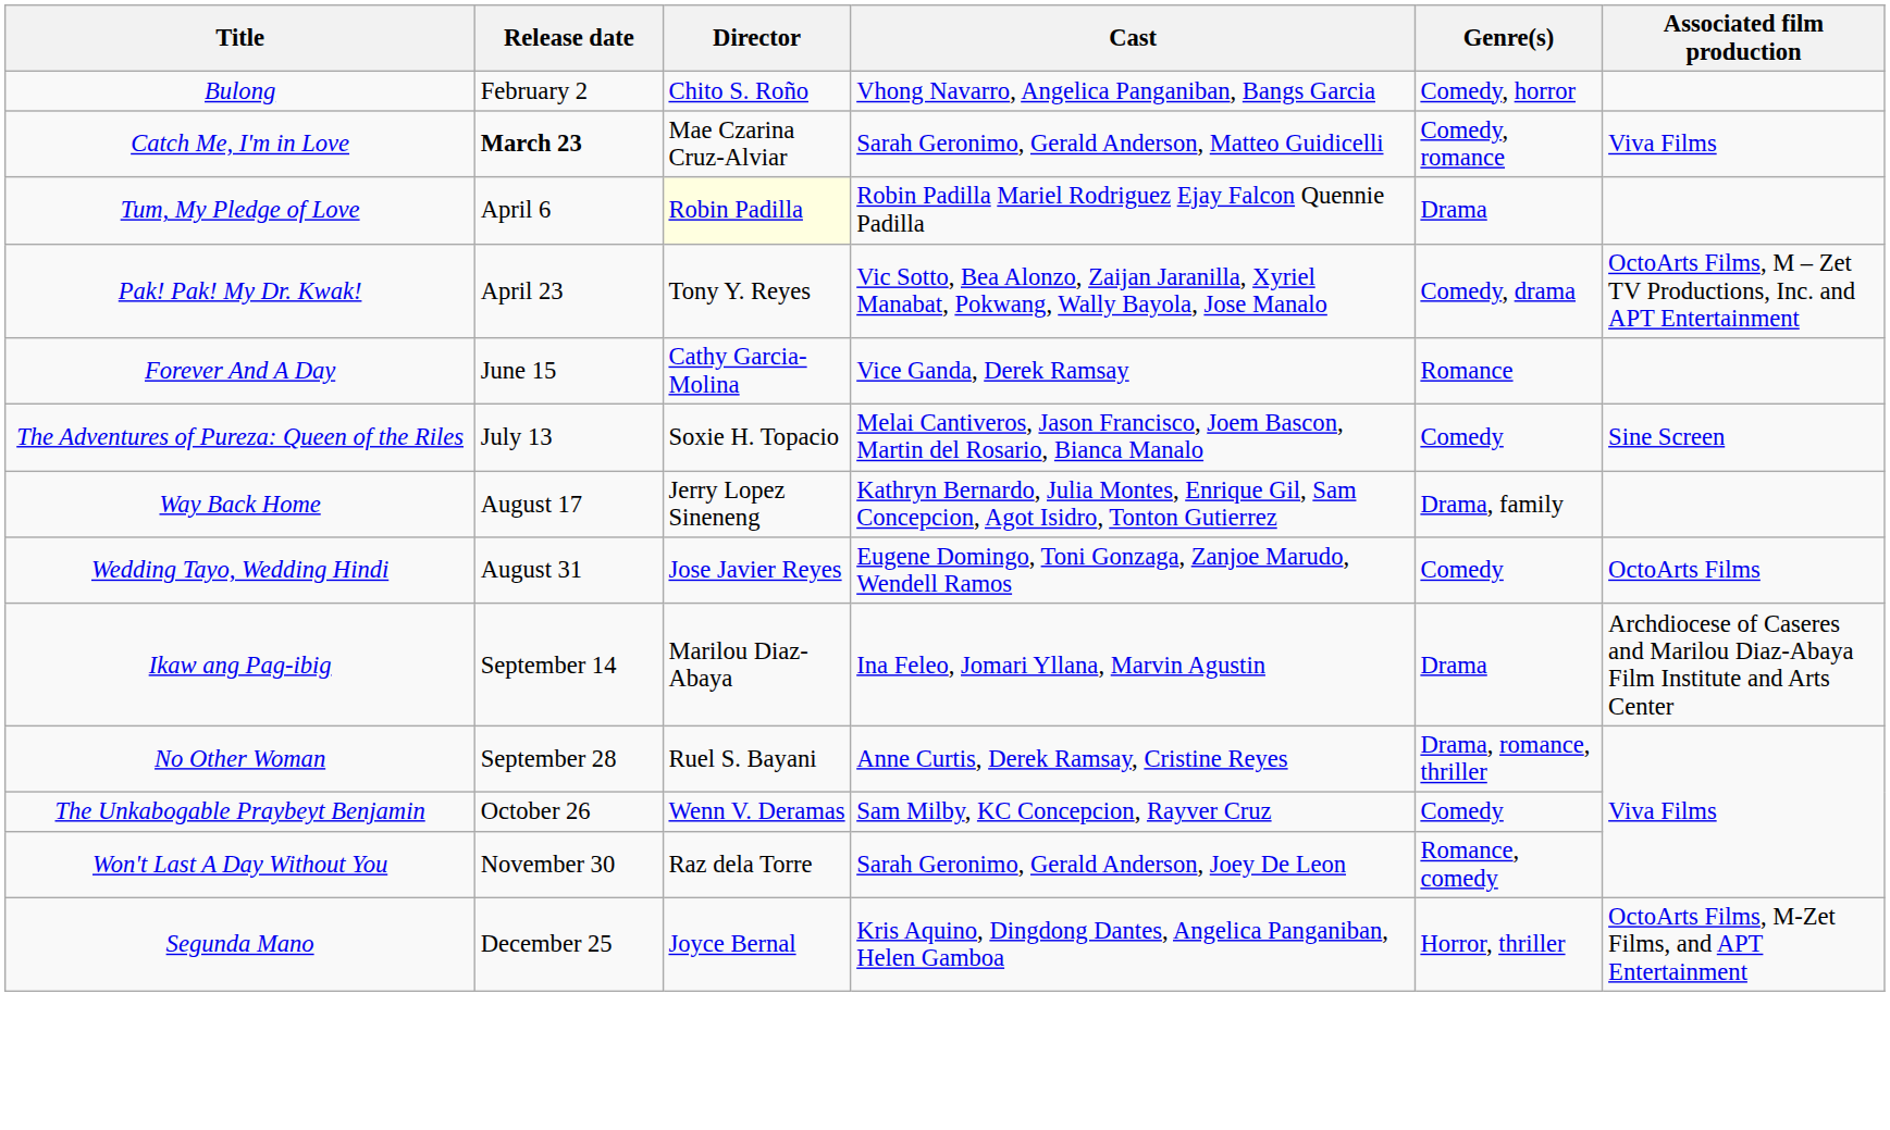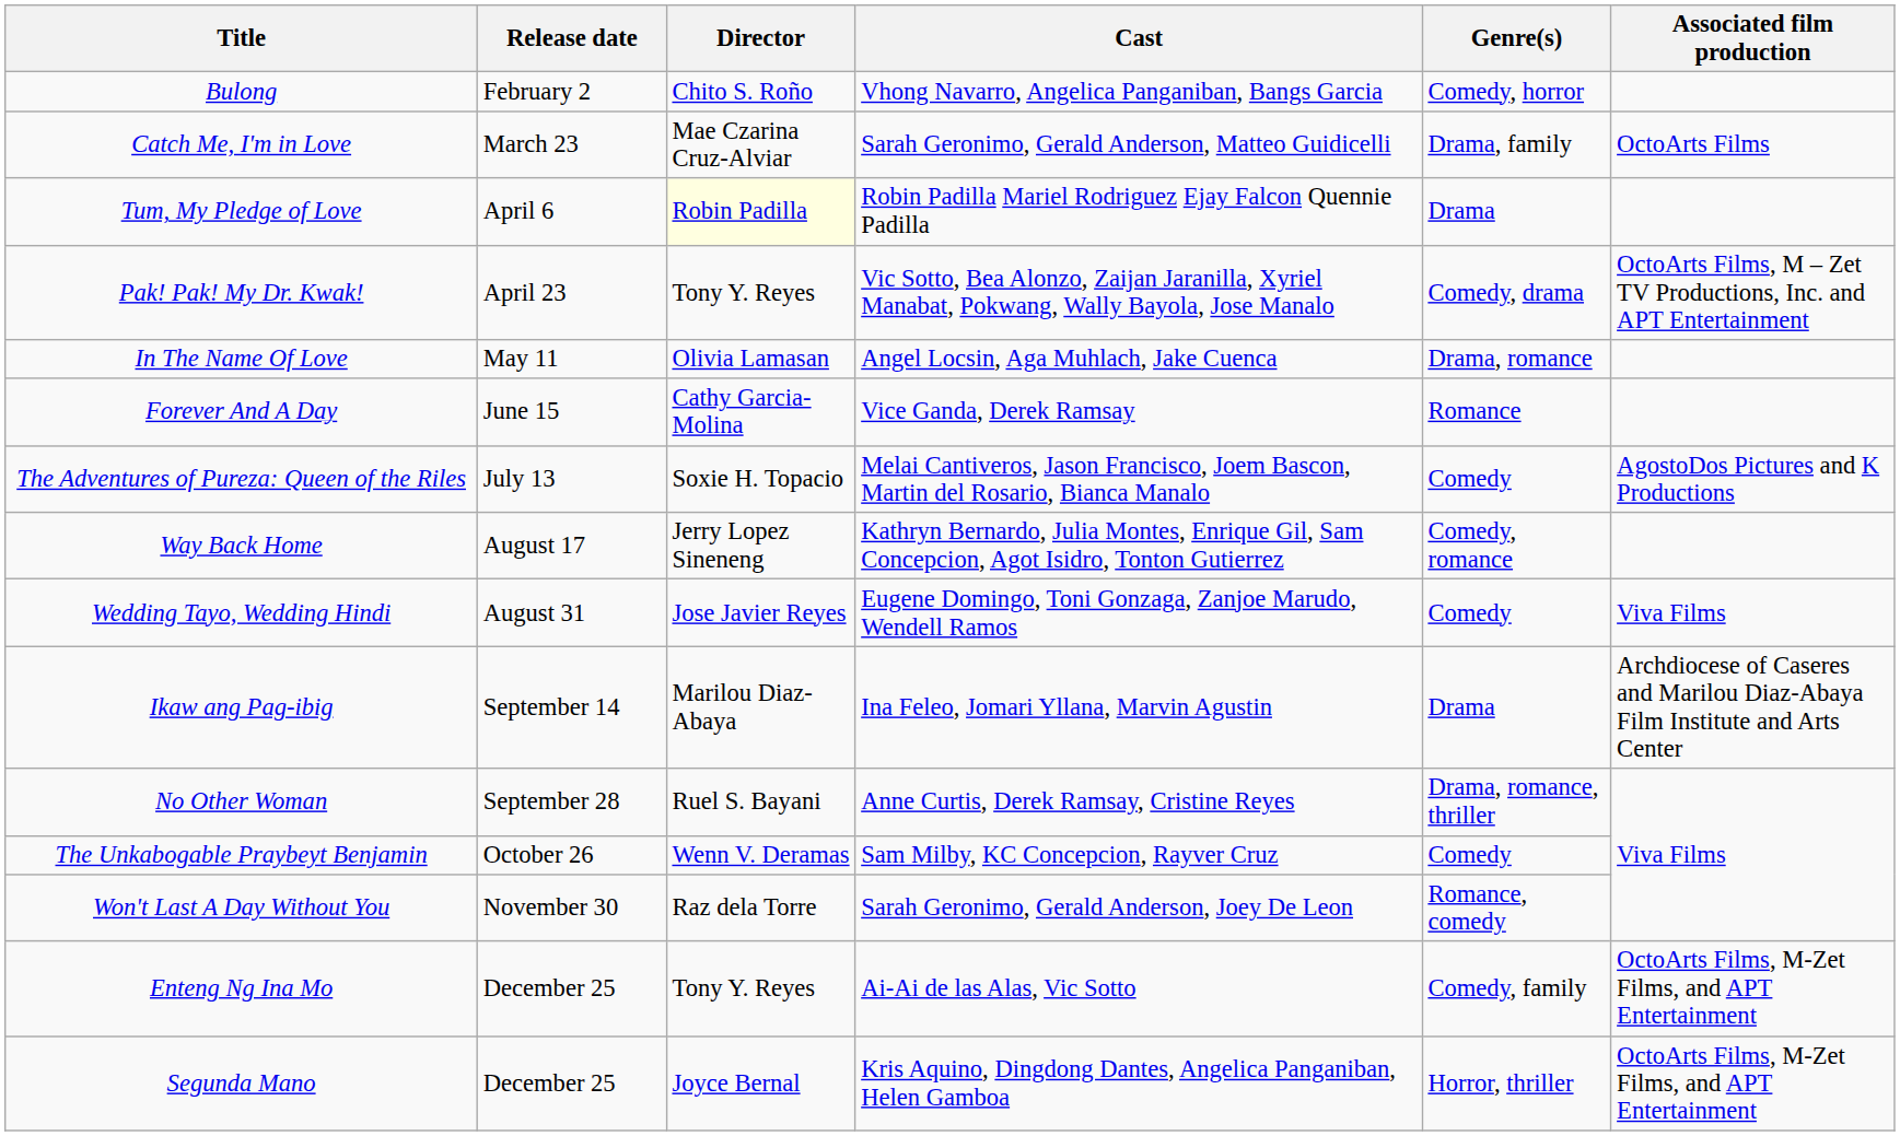Catch Me, I'm in Love | Release date: bold -> normal
Catch Me, I'm in Love | Genre(s): Comedy, romance -> Drama, family
Catch Me, I'm in Love | Associated film production: Viva Films -> OctoArts Films
+ row: In The Name Of Love | May 11 | Olivia Lamasan | Angel Locsin, Aga Muhlach, Jake Cuenca | Drama, romance
The Adventures of Pureza: Queen of the Riles | Associated film production: Sine Screen -> AgostoDos Pictures and K Productions
Way Back Home | Genre(s): Drama, family -> Comedy, romance
Wedding Tayo, Wedding Hindi | Associated film production: OctoArts Films -> Viva Films
+ row: Enteng Ng Ina Mo | December 25 | Tony Y. Reyes | Ai-Ai de las Alas, Vic Sotto | Comedy, family | OctoArts Films, M-Zet Films, and APT Entertainment
